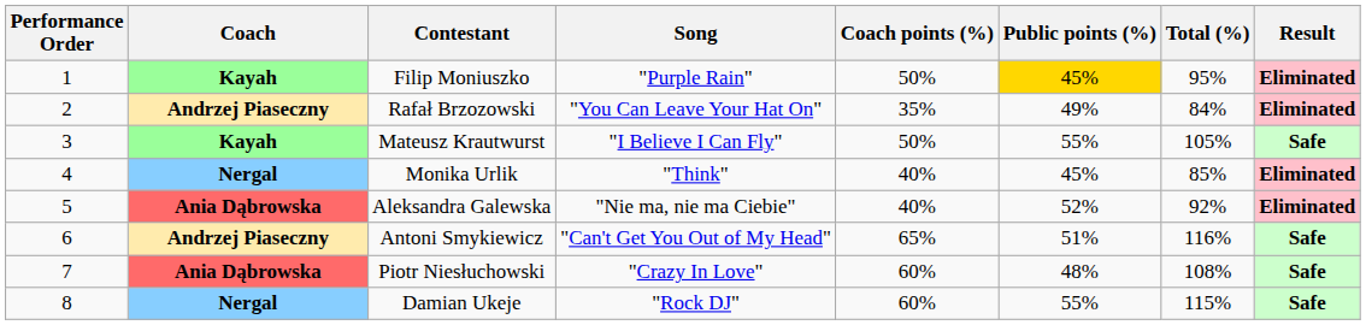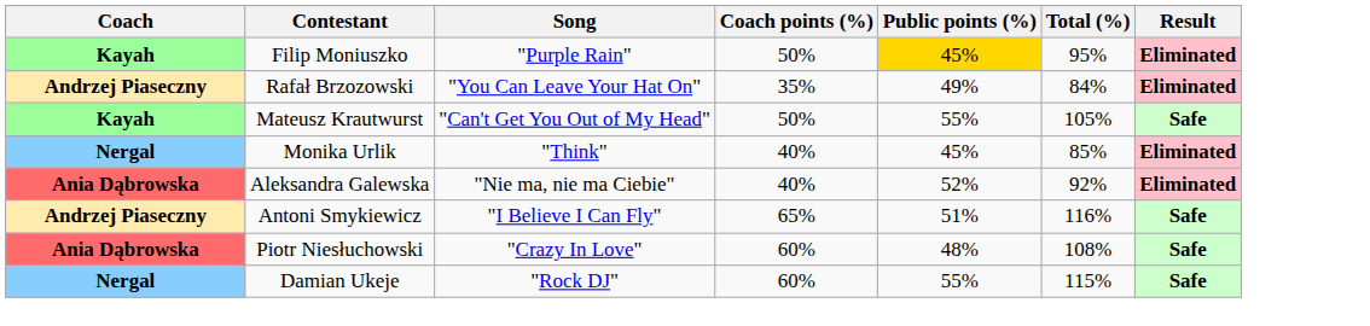- column: Performance Order | 1 | 2 | 3 | 4 | 5 | 6 | 7 | 8
Mateusz Krautwurst | Song: "I Believe I Can Fly" -> "Can't Get You Out of My Head"
Antoni Smykiewicz | Song: "Can't Get You Out of My Head" -> "I Believe I Can Fly"
